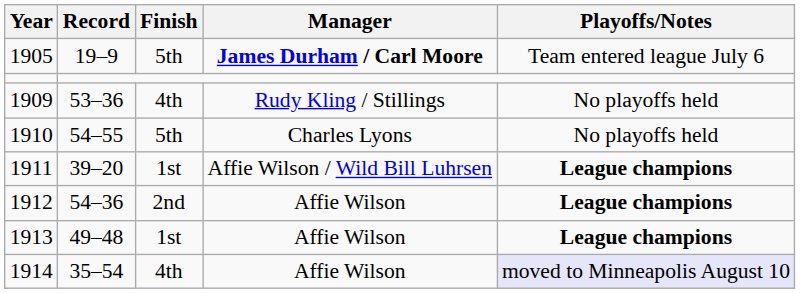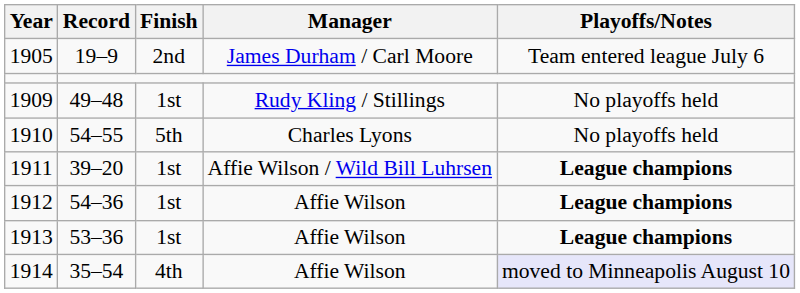1905 | Finish: 5th -> 2nd
1905 | Manager: bold -> normal
1909 | Record: 53–36 -> 49–48
1909 | Finish: 4th -> 1st
1912 | Finish: 2nd -> 1st
1913 | Record: 49–48 -> 53–36
